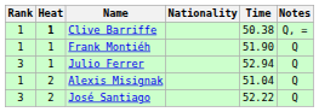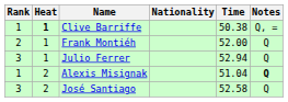Frank Montiéh | Rank: 1 -> 2
Frank Montiéh | Time: 51.90 -> 52.00
Alexis Misignak | Notes: normal -> bold
José Santiago | Time: 52.22 -> 52.58
